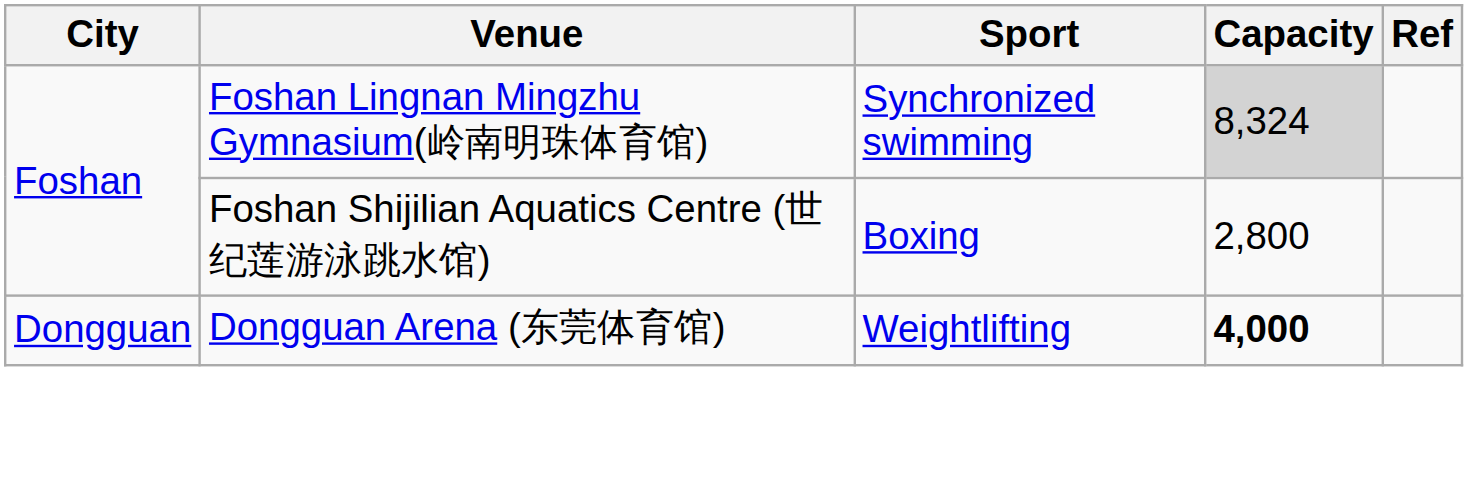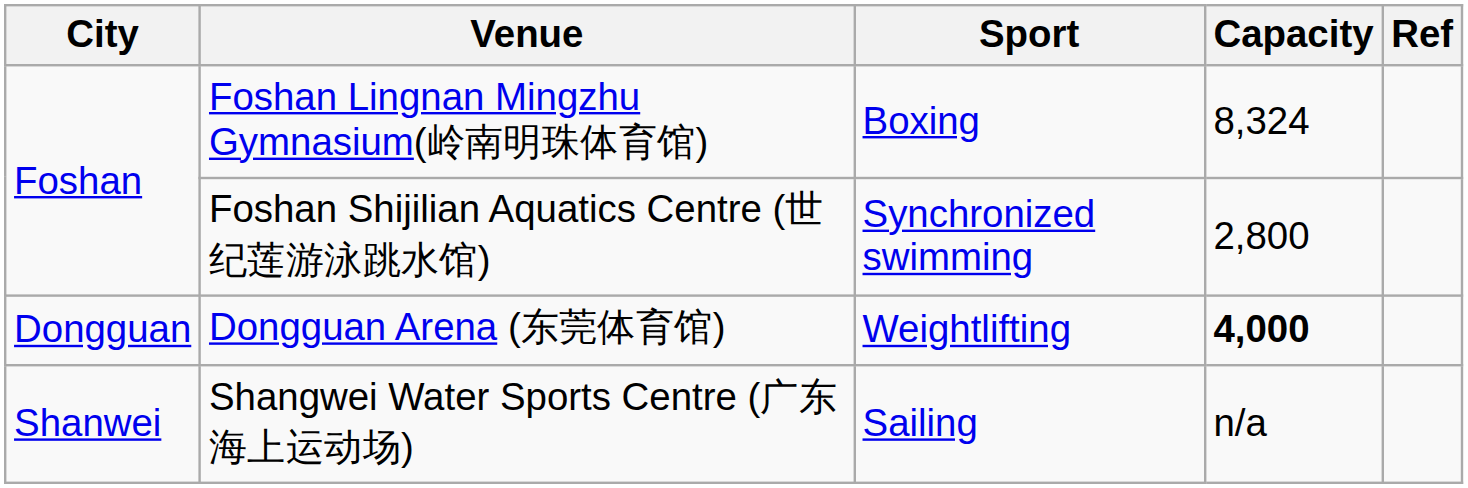Foshan Lingnan Mingzhu Gymnasium(岭南明珠体育馆) | Sport: Synchronized swimming -> Boxing
Foshan Lingnan Mingzhu Gymnasium(岭南明珠体育馆) | Capacity: lightgrey background -> no background
Foshan Shijilian Aquatics Centre (世纪莲游泳跳水馆) | Sport: Boxing -> Synchronized swimming
+ row: Shanwei | Shangwei Water Sports Centre (广东海上运动场) | Sailing | n/a
